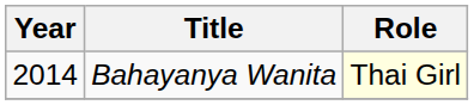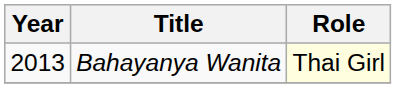Bahayanya Wanita | Year: 2014 -> 2013
